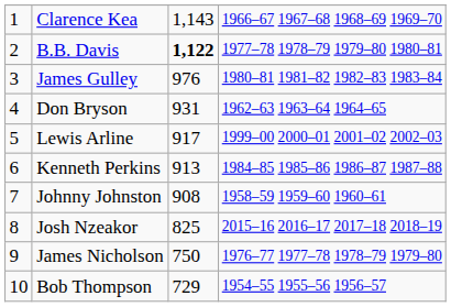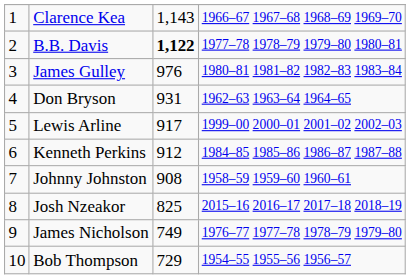Kenneth Perkins | column 3: 913 -> 912
James Nicholson | column 3: 750 -> 749
